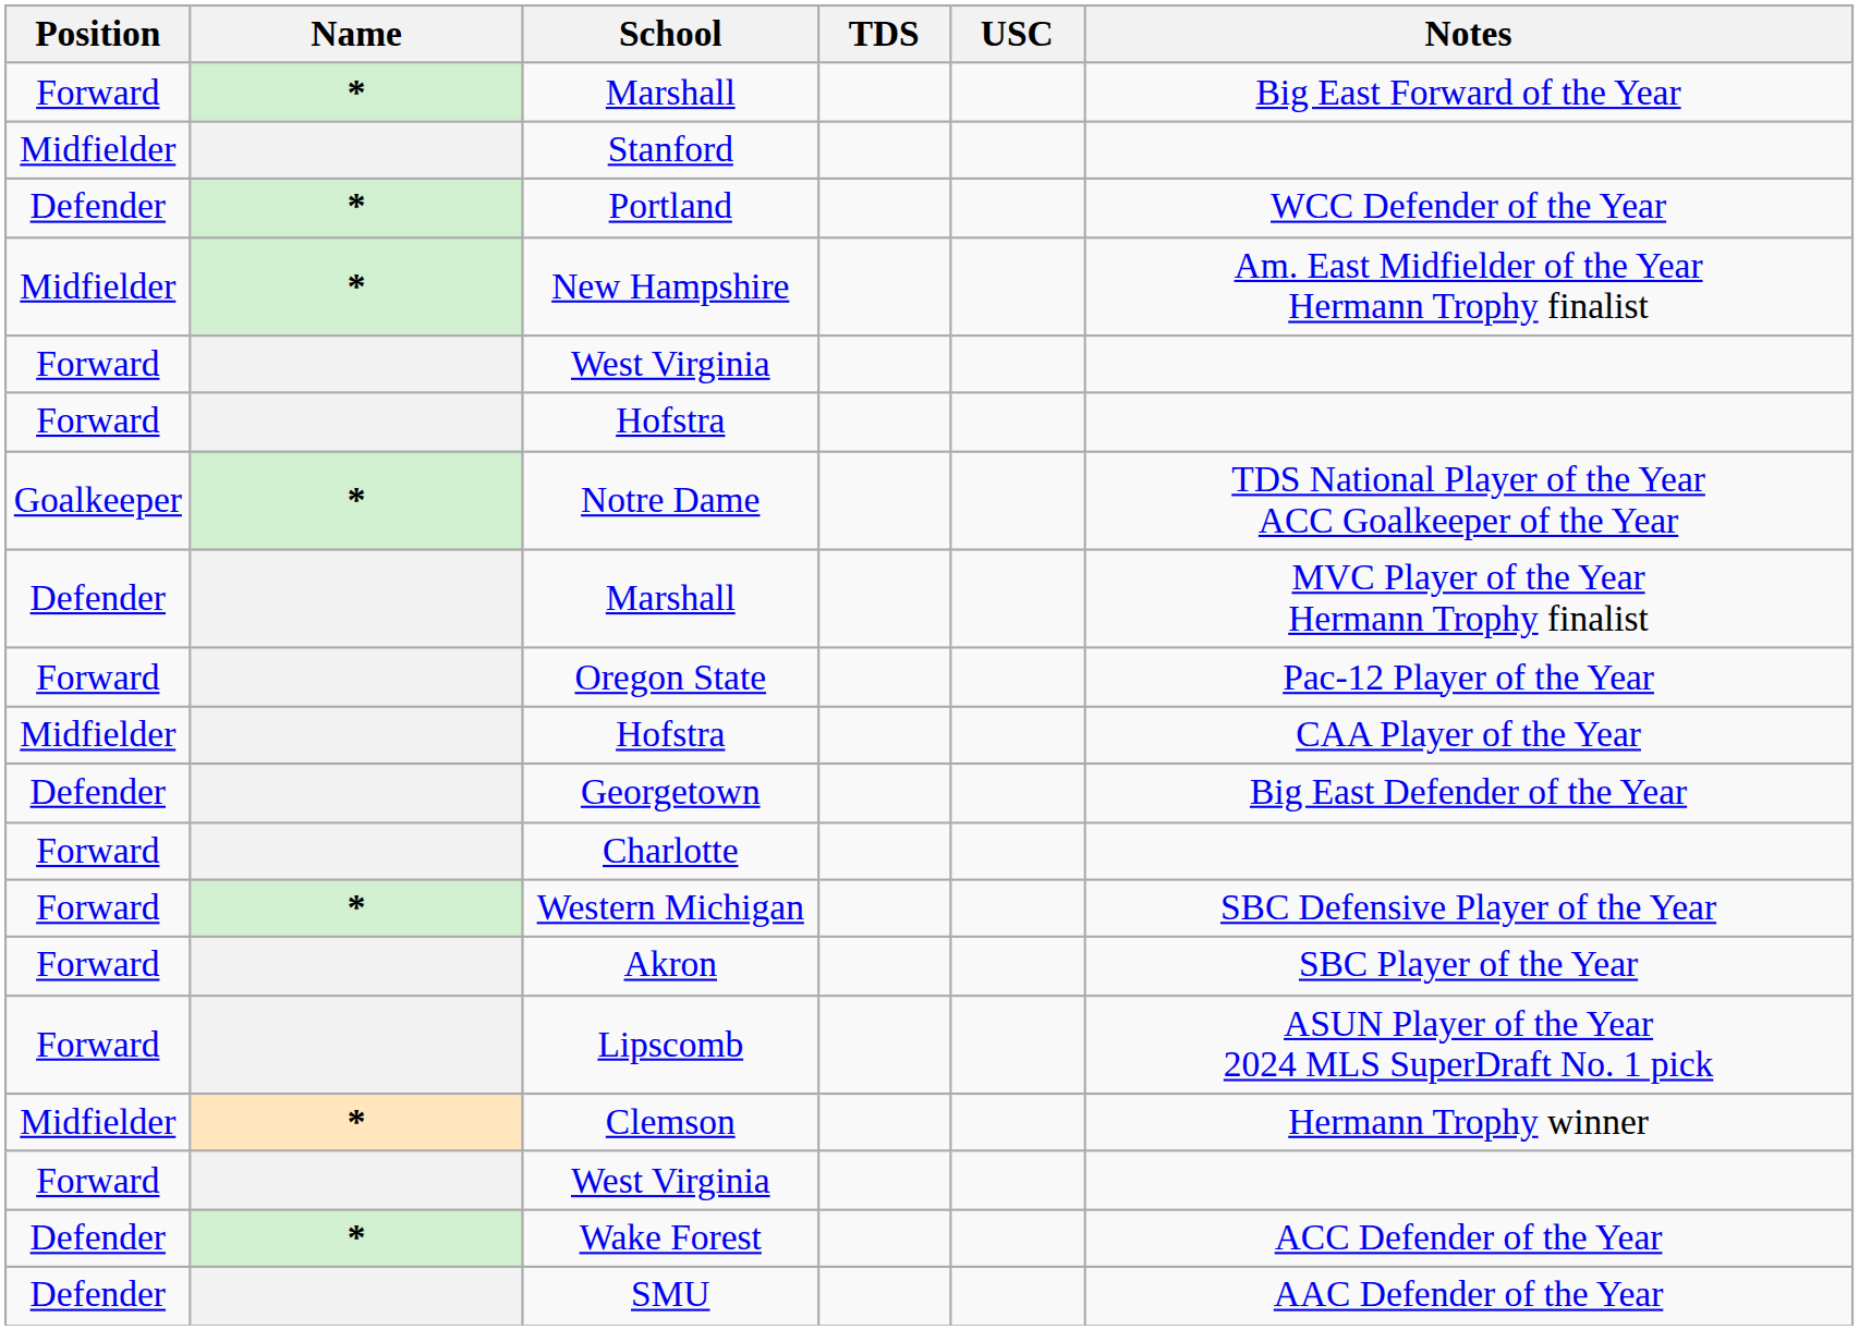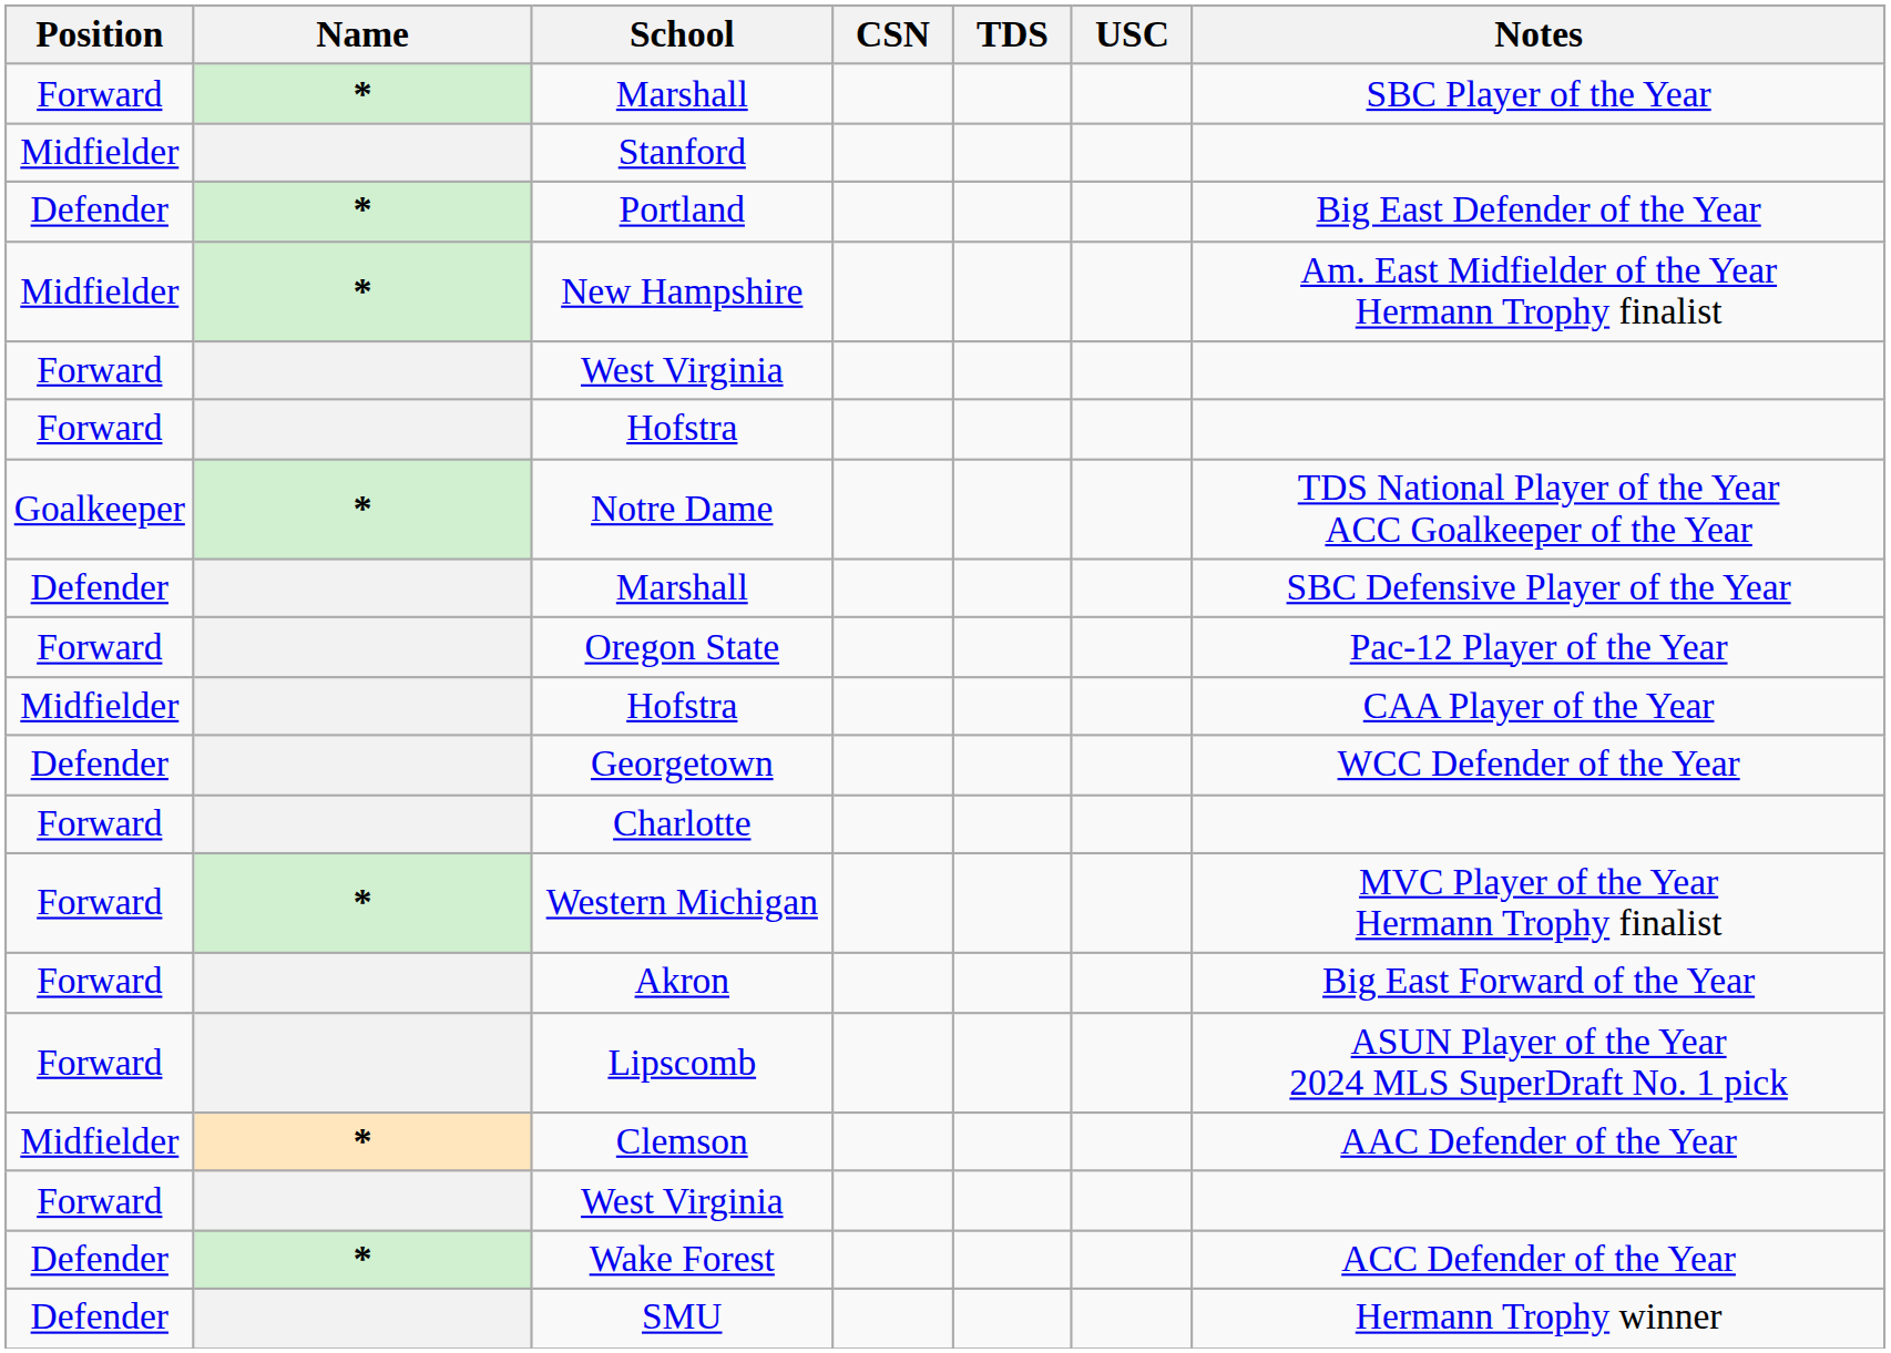+ column: CSN
Forward / Marshall | Notes: Big East Forward of the Year -> SBC Player of the Year
Portland | Notes: WCC Defender of the Year -> Big East Defender of the Year
Defender / Marshall | Notes: MVC Player of the Year Hermann Trophy finalist -> SBC Defensive Player of the Year
Georgetown | Notes: Big East Defender of the Year -> WCC Defender of the Year
Western Michigan | Notes: SBC Defensive Player of the Year -> MVC Player of the Year Hermann Trophy finalist
Akron | Notes: SBC Player of the Year -> Big East Forward of the Year
Clemson | Notes: Hermann Trophy winner -> AAC Defender of the Year
SMU | Notes: AAC Defender of the Year -> Hermann Trophy winner
